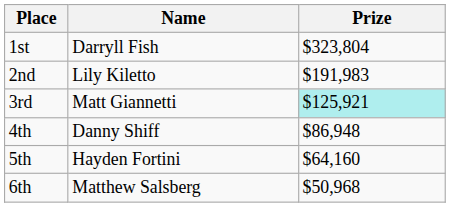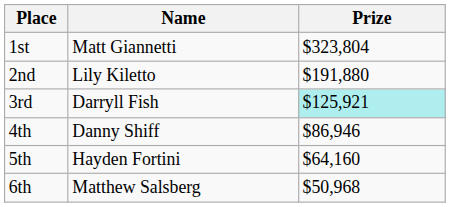1st | Name: Darryll Fish -> Matt Giannetti
2nd | Prize: $191,983 -> $191,880
3rd | Name: Matt Giannetti -> Darryll Fish
4th | Prize: $86,948 -> $86,946
